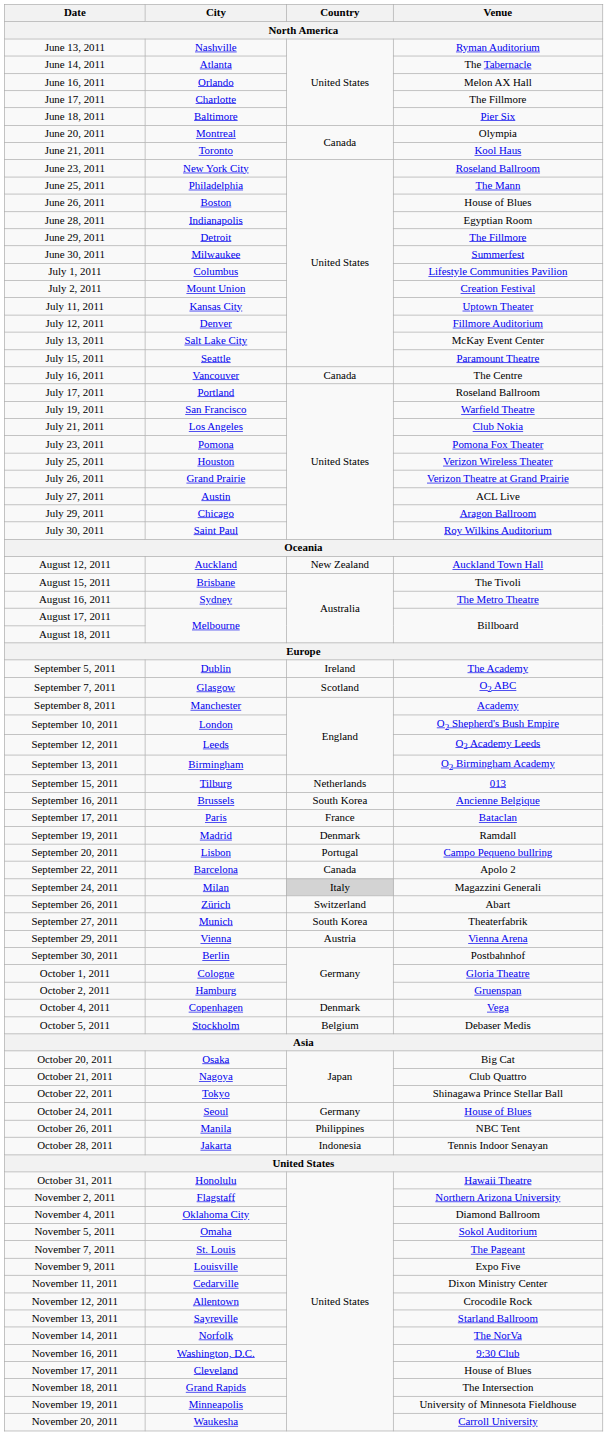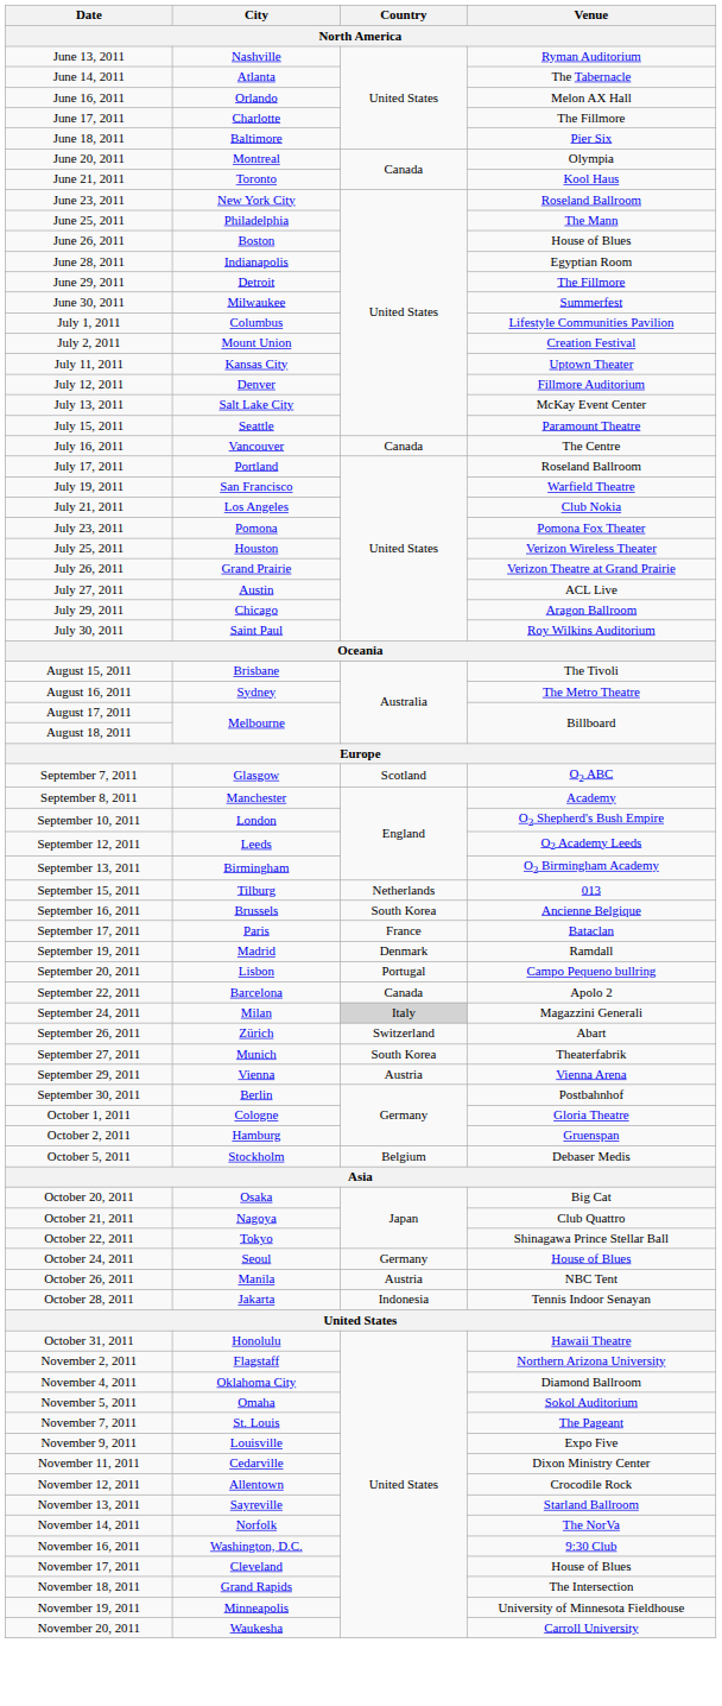- row: August 12, 2011 | Auckland | New Zealand | Auckland Town Hall
- row: September 5, 2011 | Dublin | Ireland | The Academy
- row: October 4, 2011 | Copenhagen | Denmark | Vega
October 26, 2011 | Country: Philippines -> Austria
